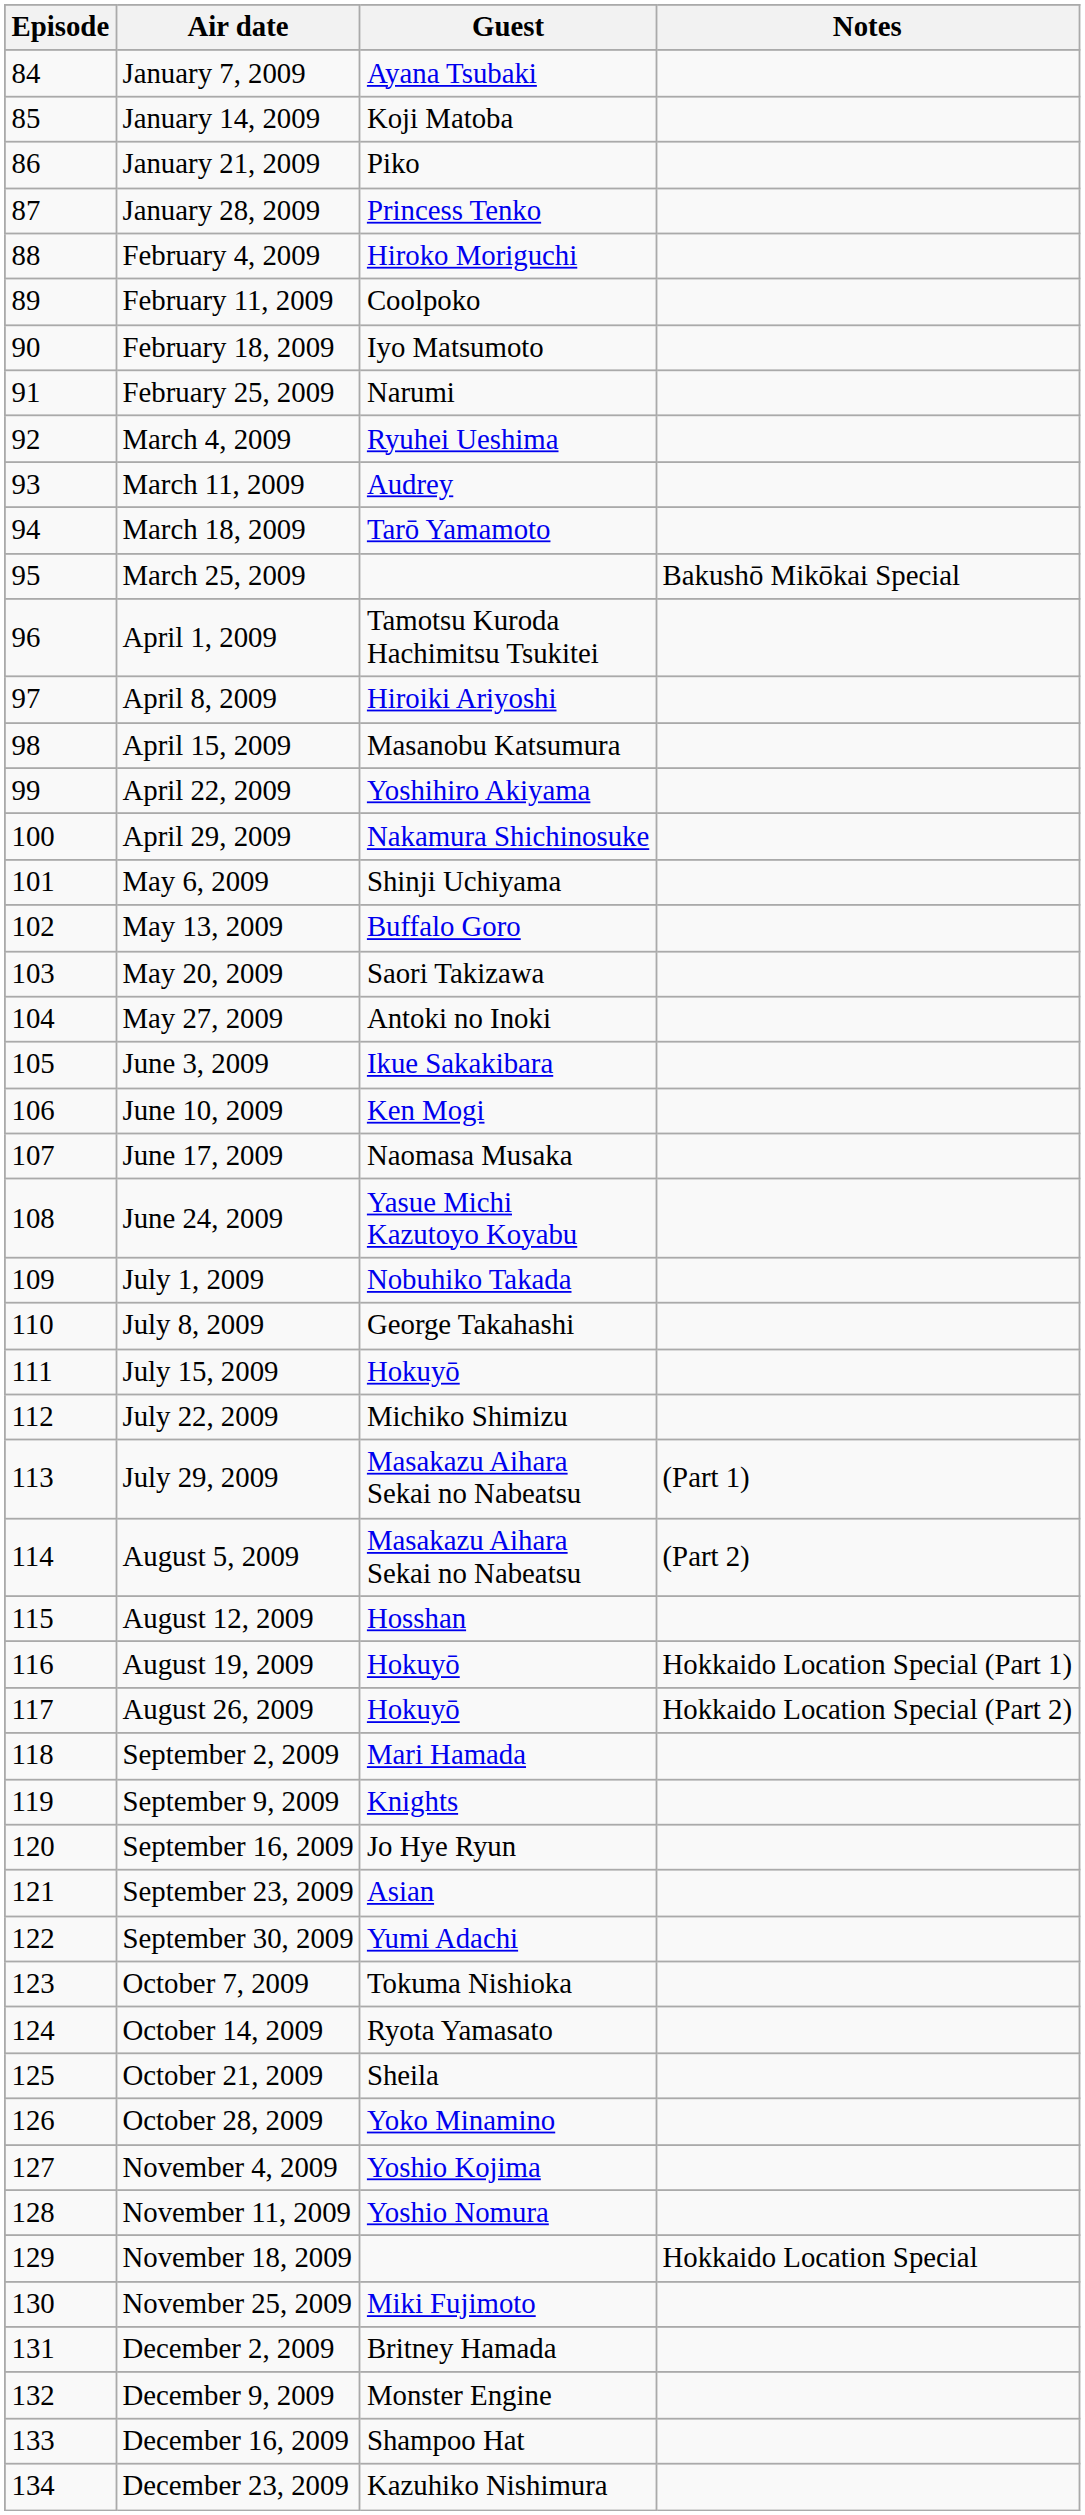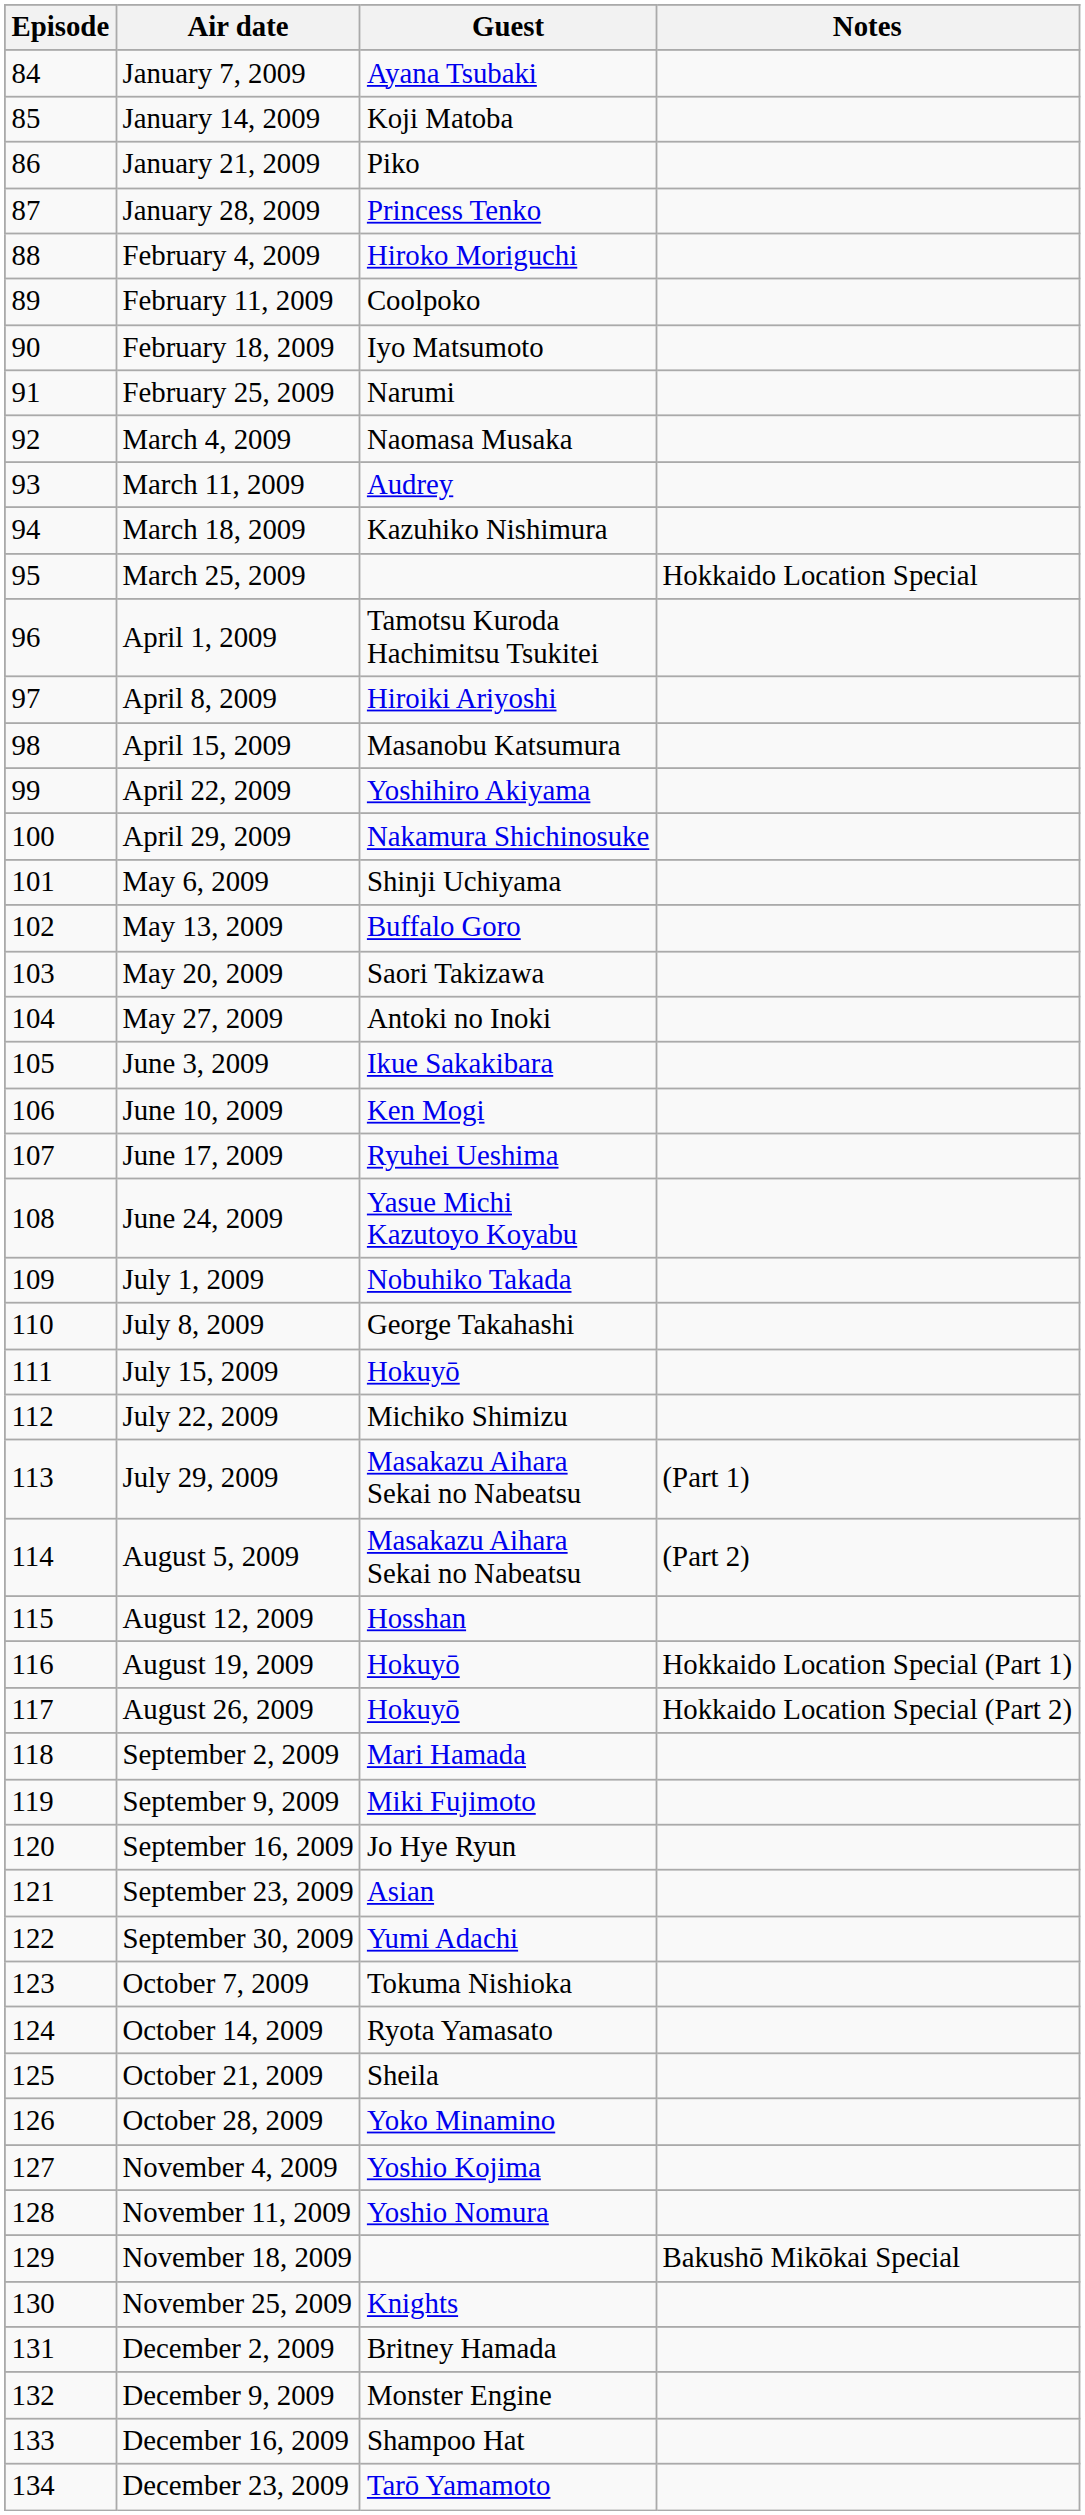March 4, 2009 | Guest: Ryuhei Ueshima -> Naomasa Musaka
March 18, 2009 | Guest: Tarō Yamamoto -> Kazuhiko Nishimura
March 25, 2009 | Notes: Bakushō Mikōkai Special -> Hokkaido Location Special
June 17, 2009 | Guest: Naomasa Musaka -> Ryuhei Ueshima
September 9, 2009 | Guest: Knights -> Miki Fujimoto
November 18, 2009 | Notes: Hokkaido Location Special -> Bakushō Mikōkai Special
November 25, 2009 | Guest: Miki Fujimoto -> Knights
December 23, 2009 | Guest: Kazuhiko Nishimura -> Tarō Yamamoto
